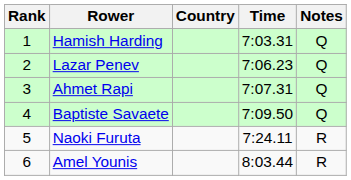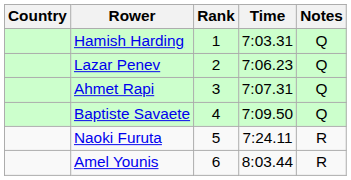columns swapped: Rank <-> Country
